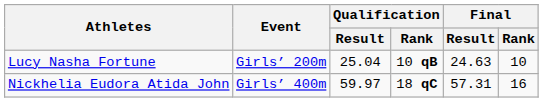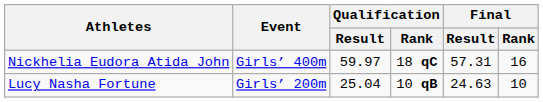rows swapped: Lucy Nasha Fortune <-> Nickhelia Eudora Atida John
